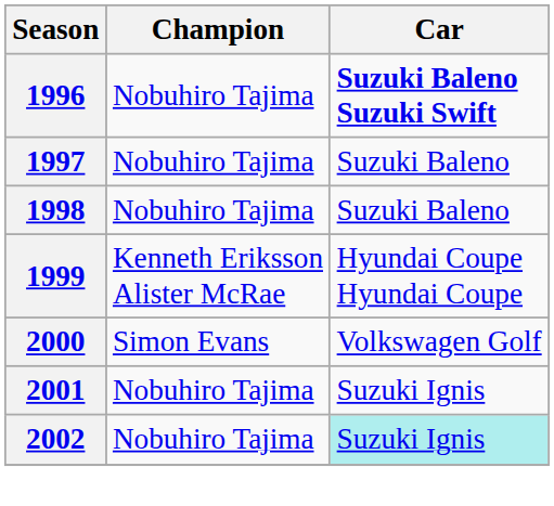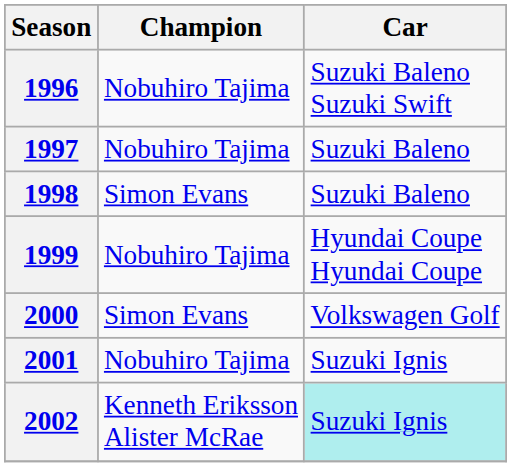1996 | Car: bold -> normal
1998 | Champion: Nobuhiro Tajima -> Simon Evans
1999 | Champion: Kenneth Eriksson Alister McRae -> Nobuhiro Tajima
2002 | Champion: Nobuhiro Tajima -> Kenneth Eriksson Alister McRae
